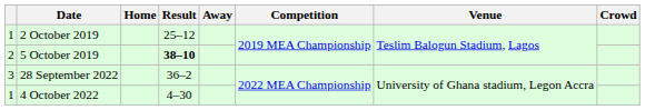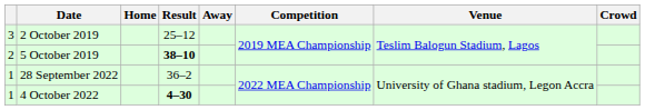2 October 2019 | column 1: 1 -> 3
28 September 2022 | column 1: 3 -> 1
4 October 2022 | Result: normal -> bold
